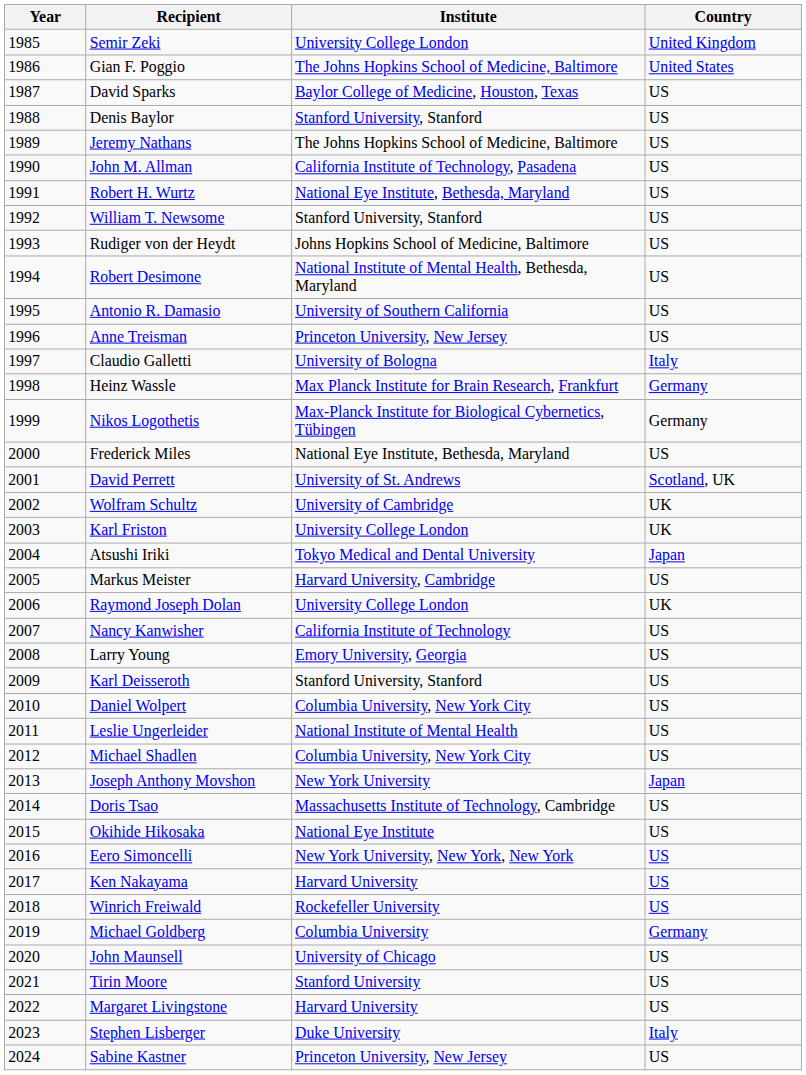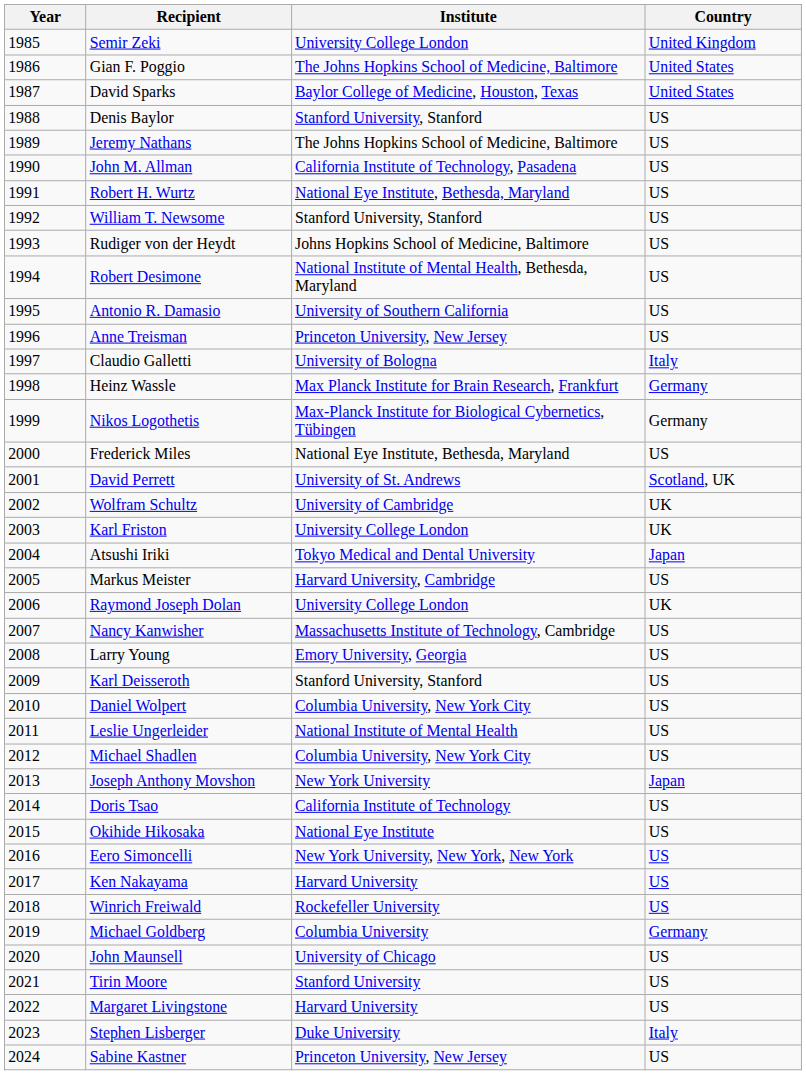David Sparks | Country: US -> United States
Nancy Kanwisher | Institute: California Institute of Technology -> Massachusetts Institute of Technology, Cambridge
Doris Tsao | Institute: Massachusetts Institute of Technology, Cambridge -> California Institute of Technology
